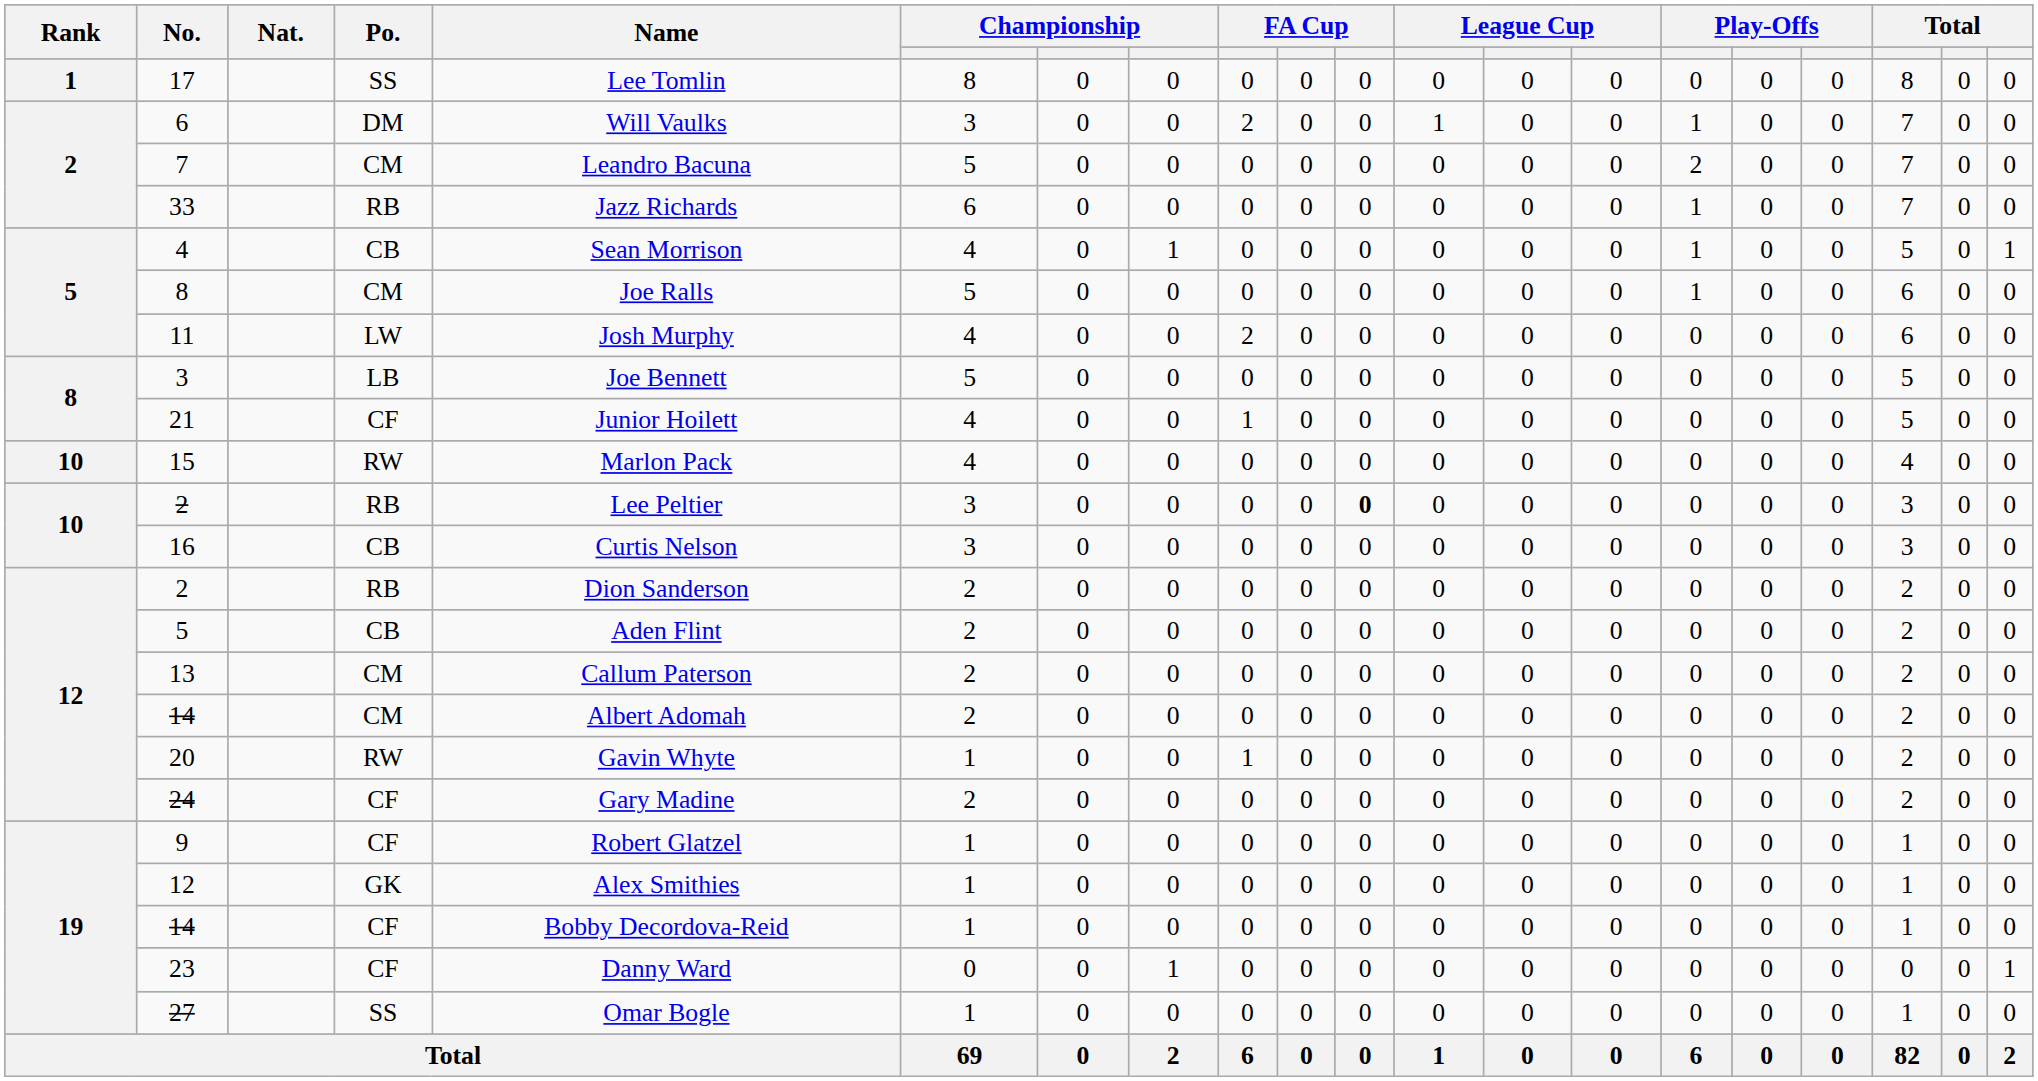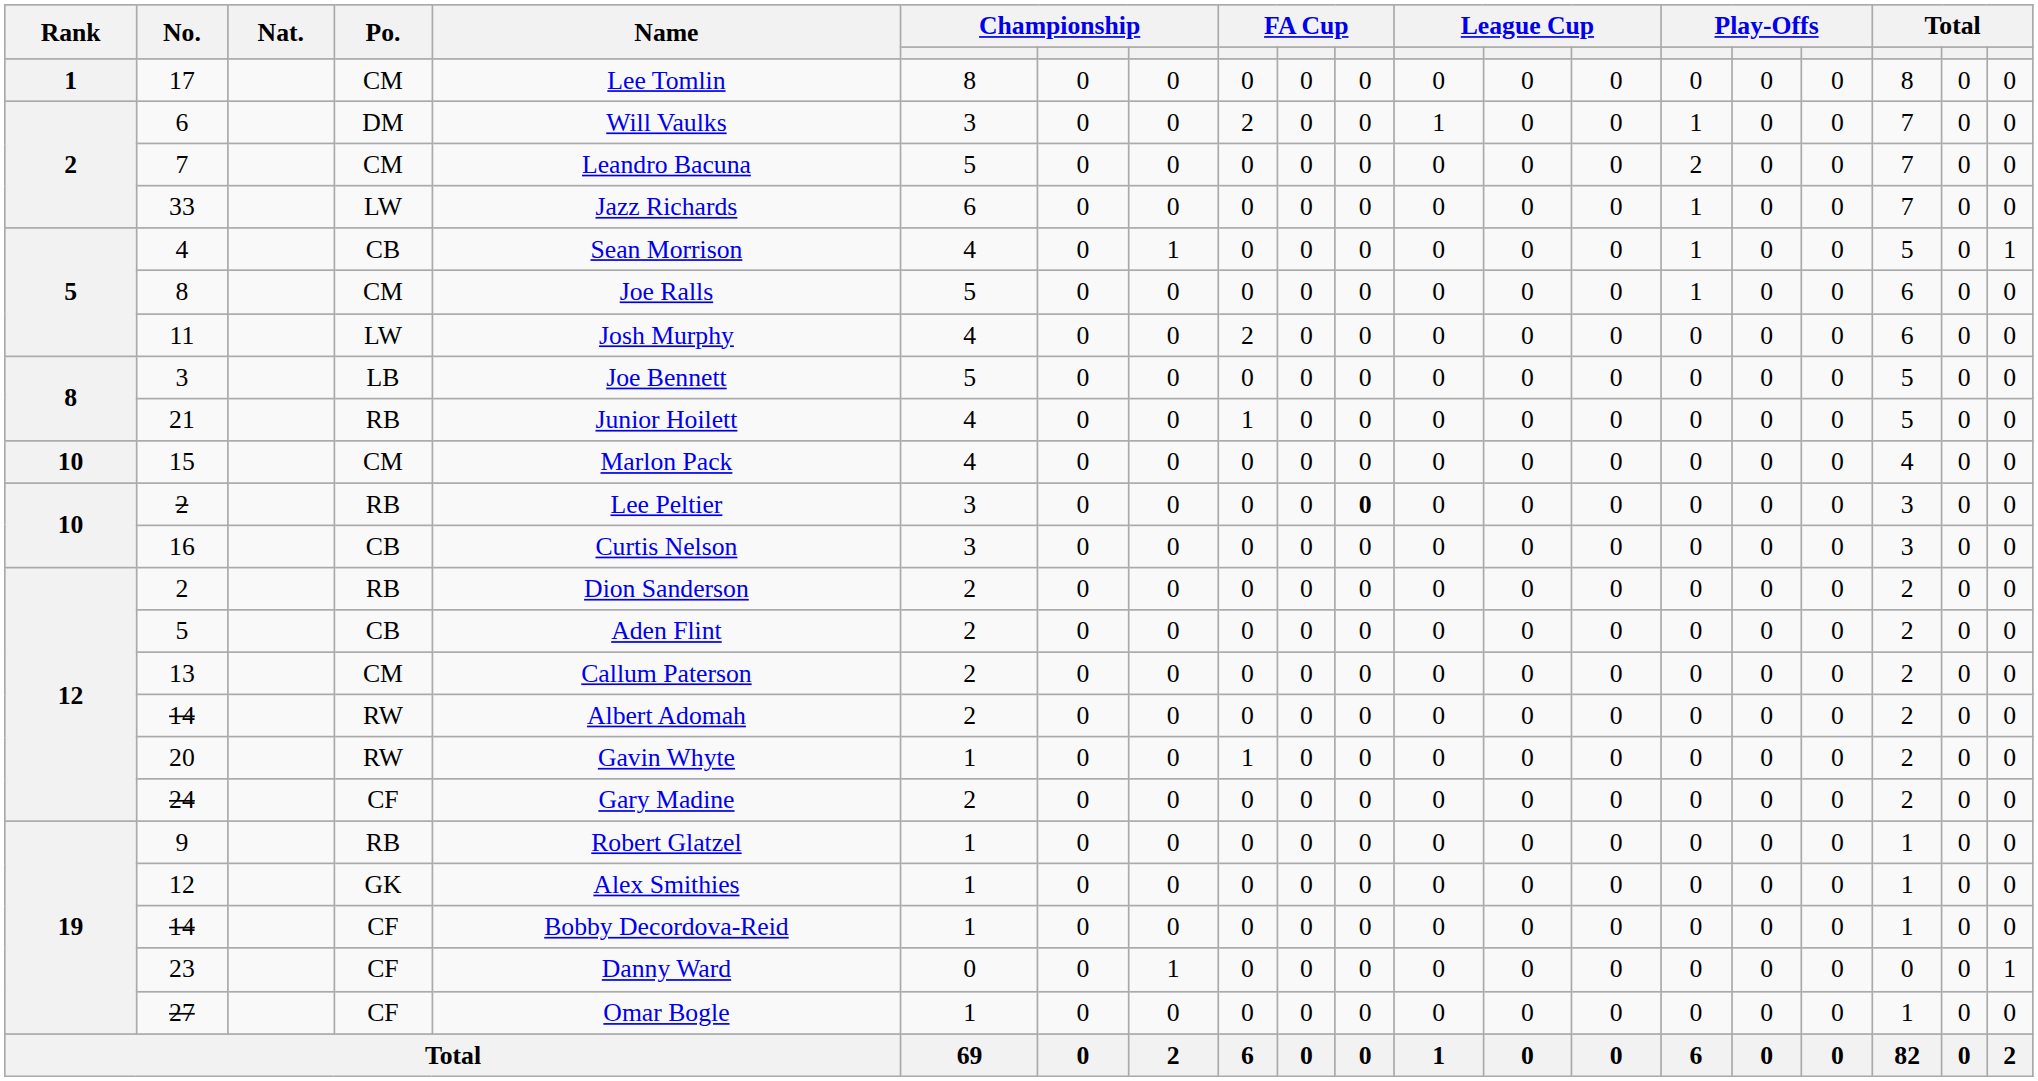17 | Po.: SS -> CM
33 | Po.: RB -> LW
21 | Po.: CF -> RB
15 | Po.: RW -> CM
12 / 14 | Po.: CM -> RW
9 | Po.: CF -> RB
27 | Po.: SS -> CF
